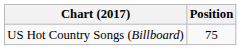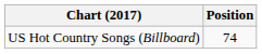US Hot Country Songs (Billboard) | Position: 75 -> 74
